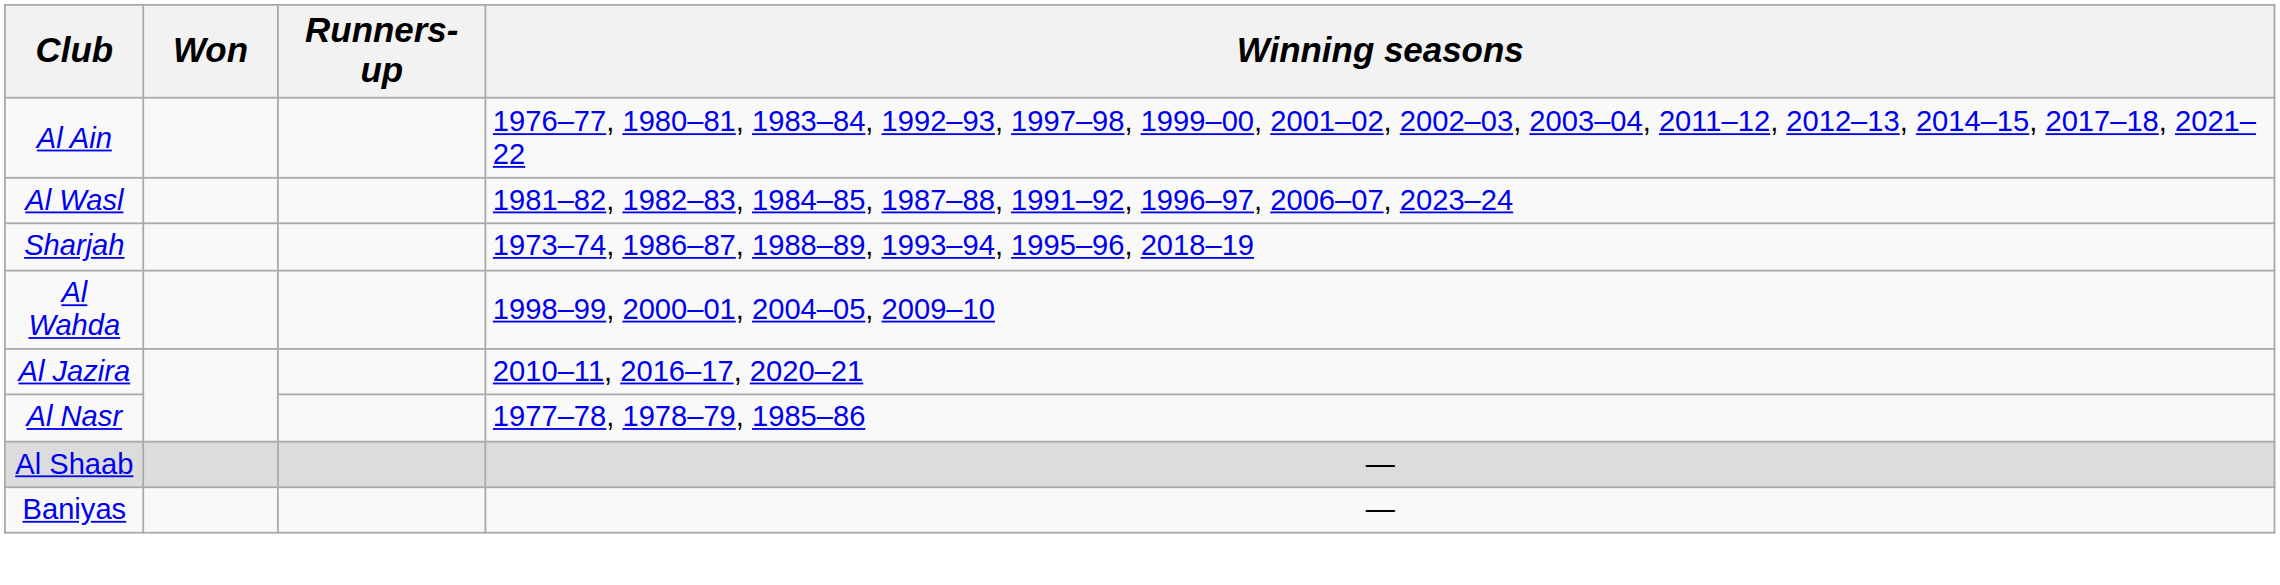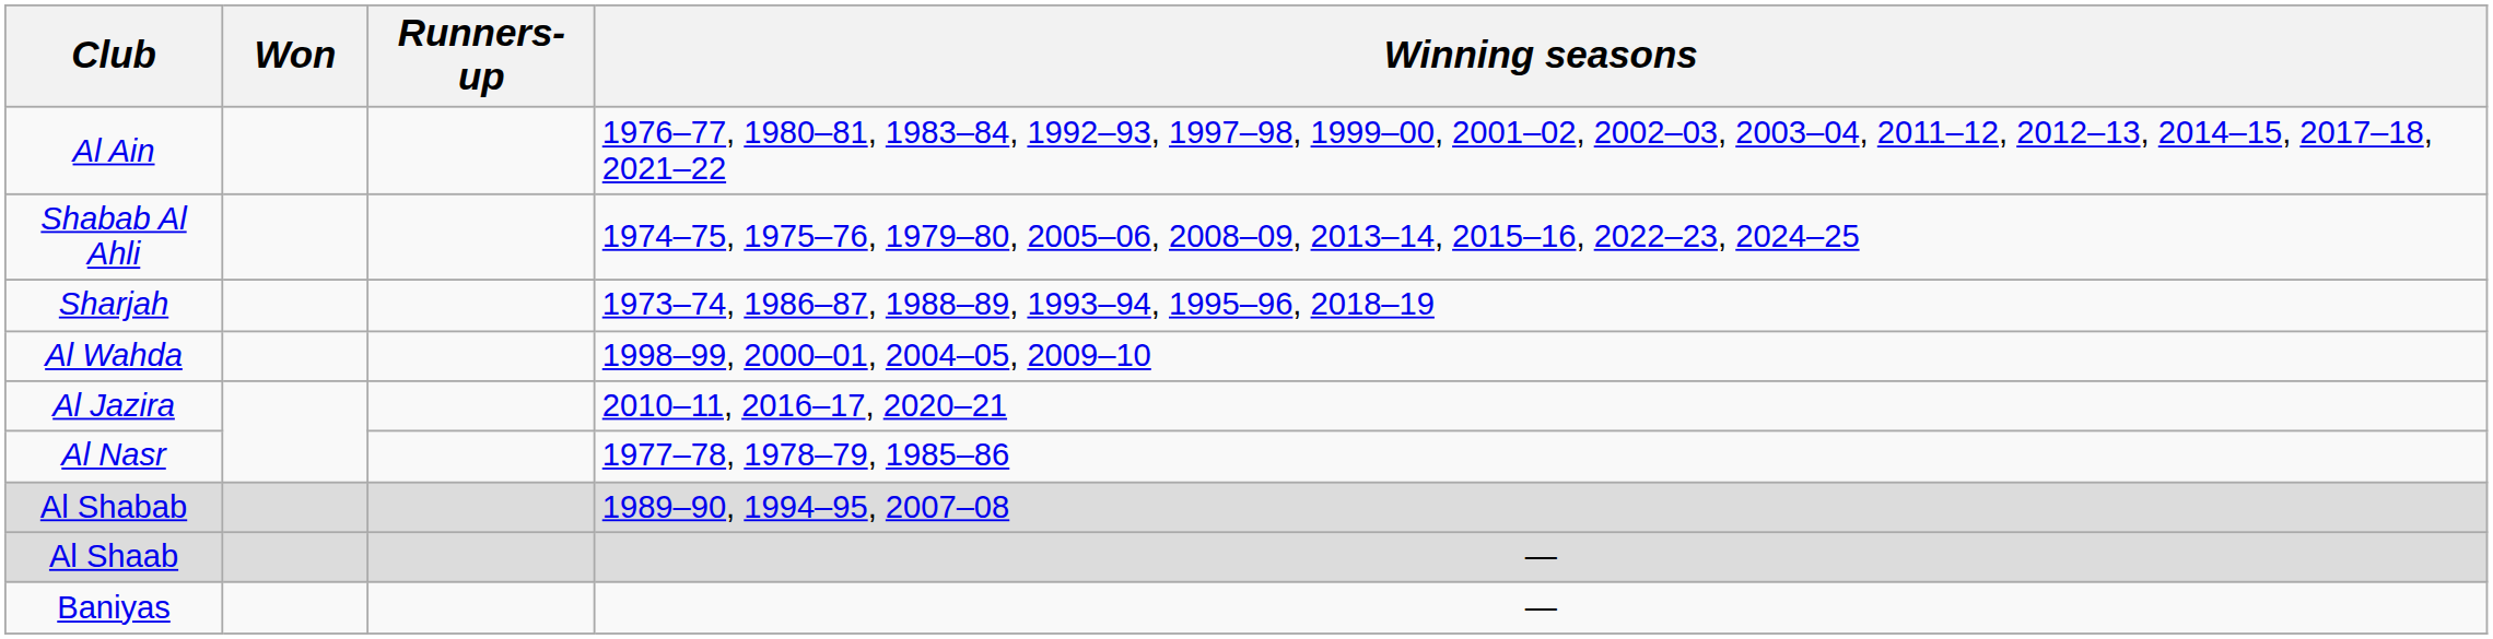+ row: Shabab Al Ahli | 1974–75, 1975–76, 1979–80, 2005–06, 2008–09, 2013–14, 2015–16, 2022–23, 2024–25
- row: Al Wasl | 1981–82, 1982–83, 1984–85, 1987–88, 1991–92, 1996–97, 2006–07, 2023–24
+ row: Al Shabab | 1989–90, 1994–95, 2007–08
